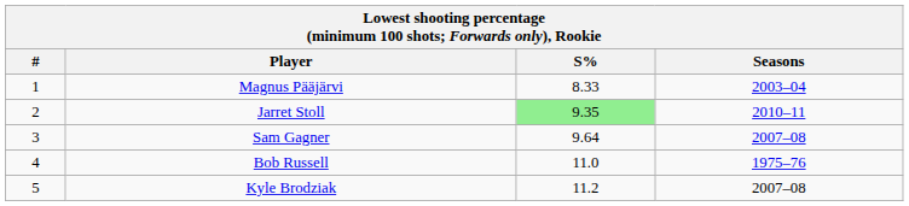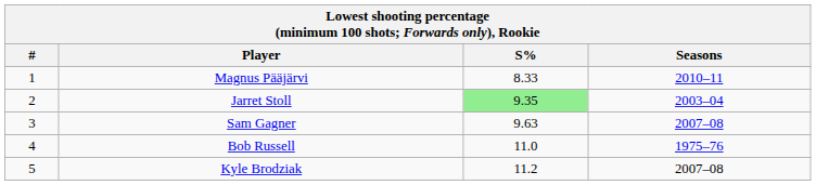Magnus Pääjärvi | Seasons: 2003–04 -> 2010–11
Jarret Stoll | Seasons: 2010–11 -> 2003–04
Sam Gagner | S%: 9.64 -> 9.63
